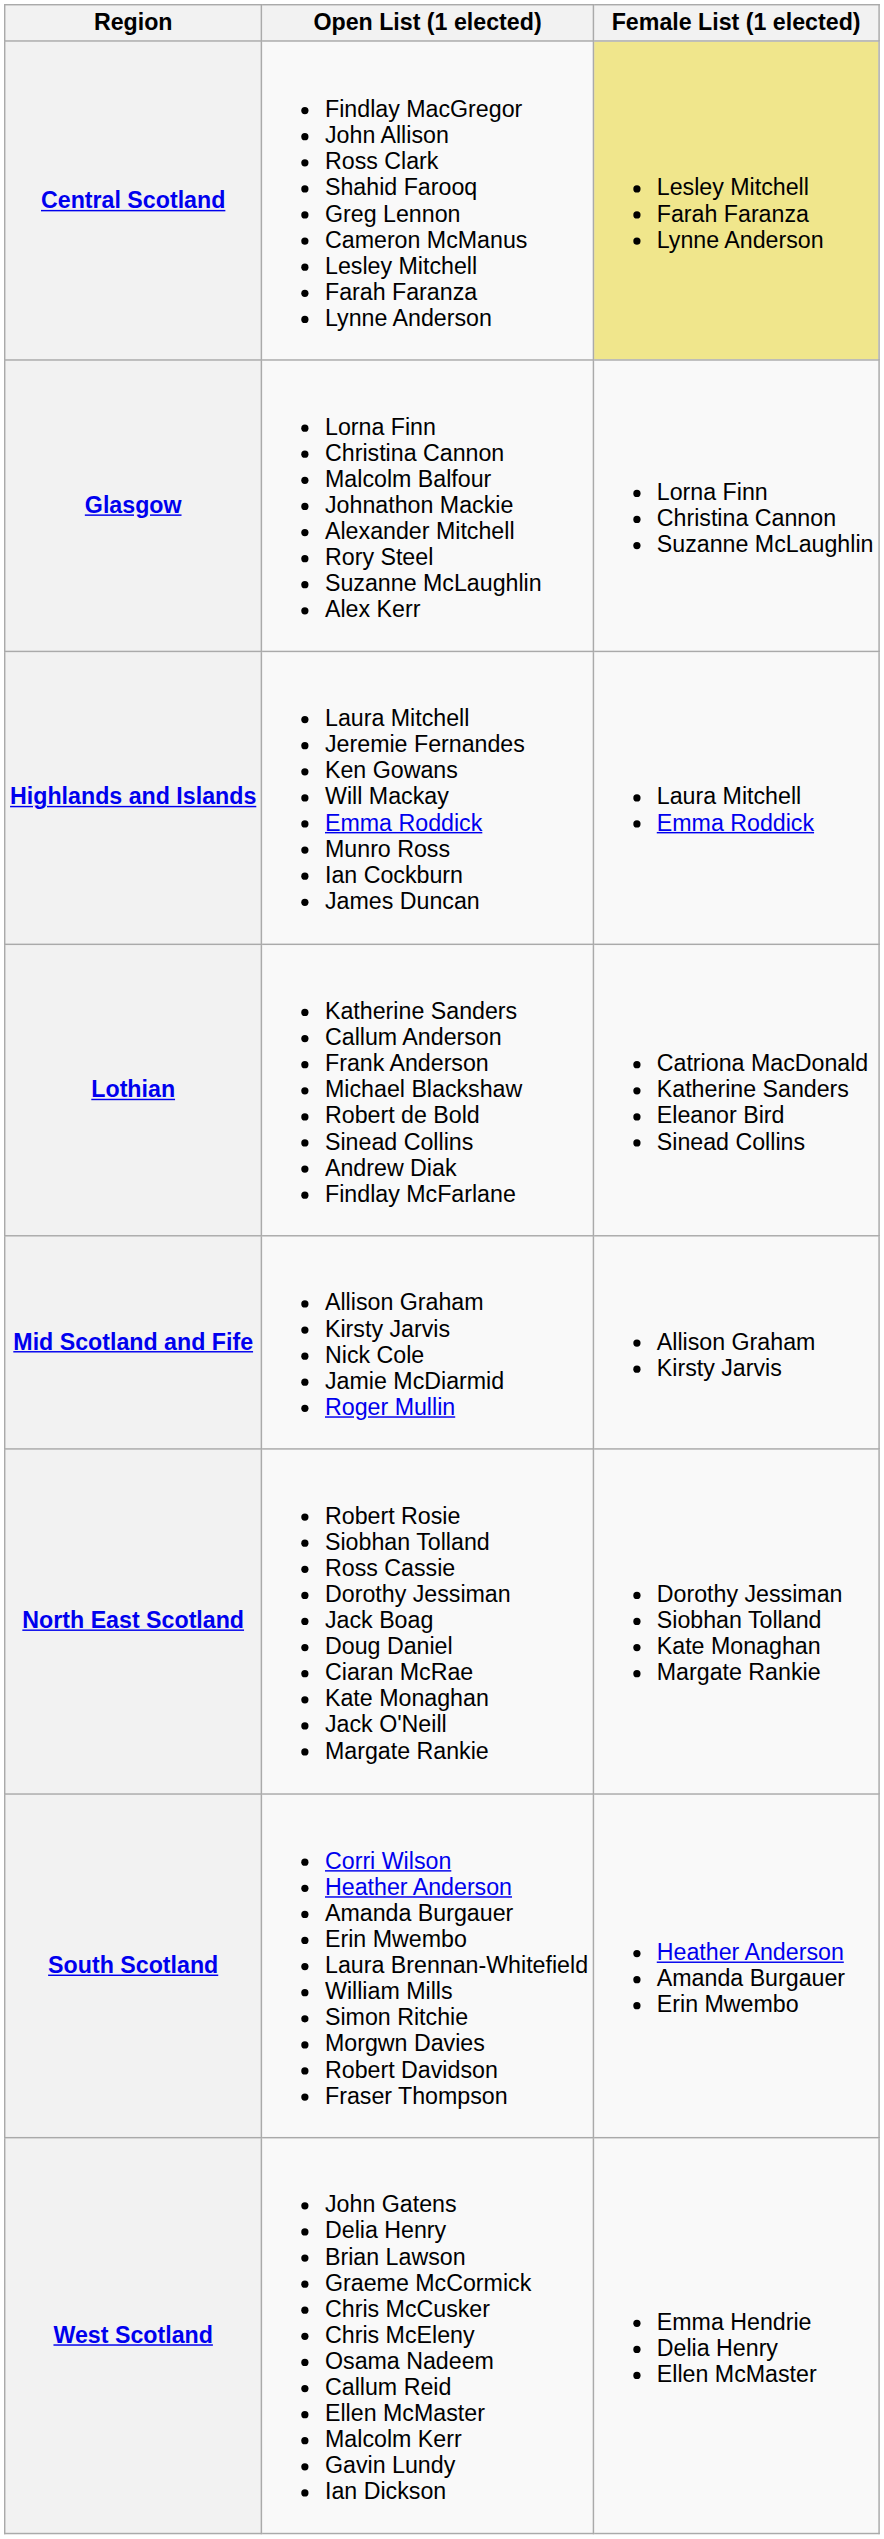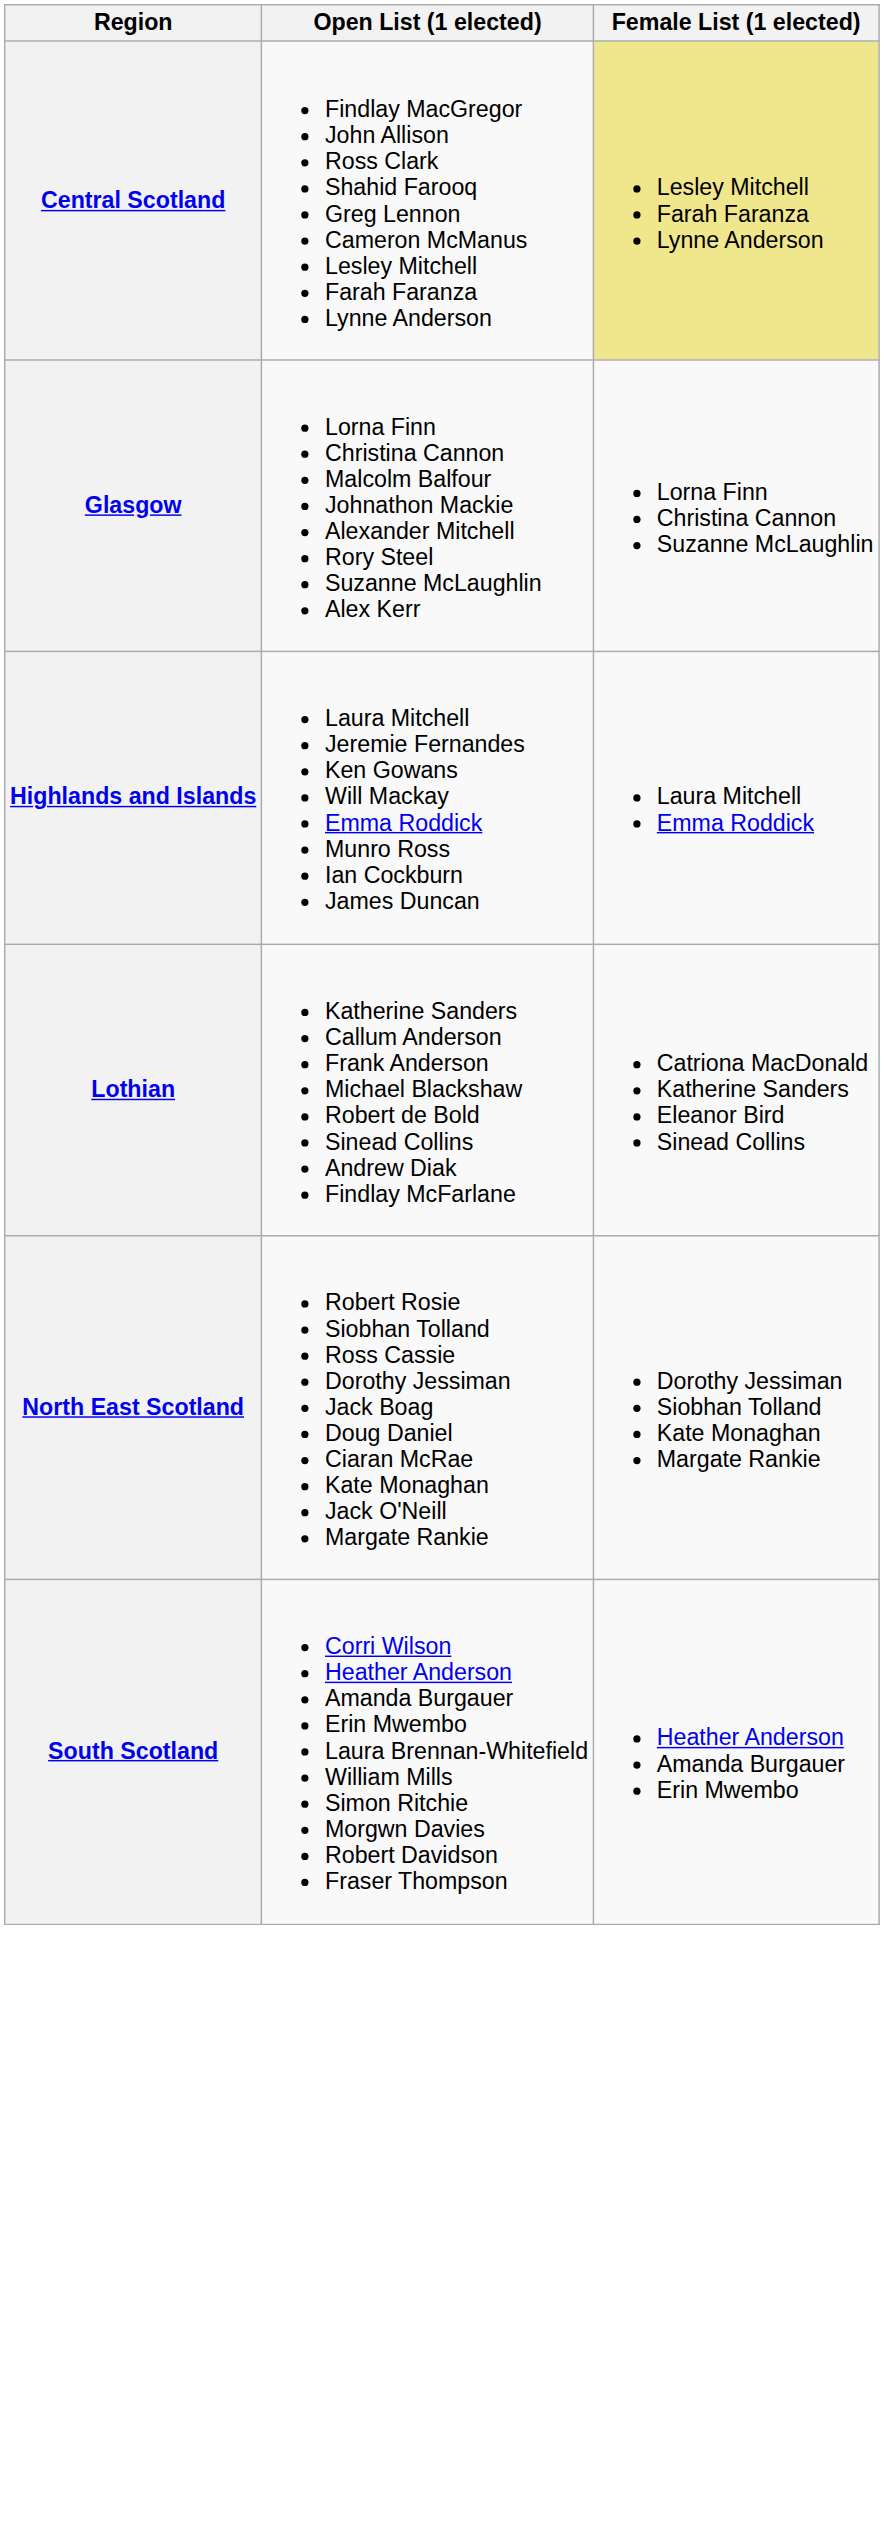- row: Mid Scotland and Fife | Allison Graham Kirsty Jarvis Nick Cole Jamie McDiarmid Roger Mullin | Allison Graham Kirsty Jarvis
- row: West Scotland | John Gatens Delia Henry Brian Lawson Graeme McCormick Chris McCusker Chris McEleny Osama Nadeem Callum Reid Ellen McMaster Malcolm Kerr Gavin Lundy Ian Dickson | Emma Hendrie Delia Henry Ellen McMaster
